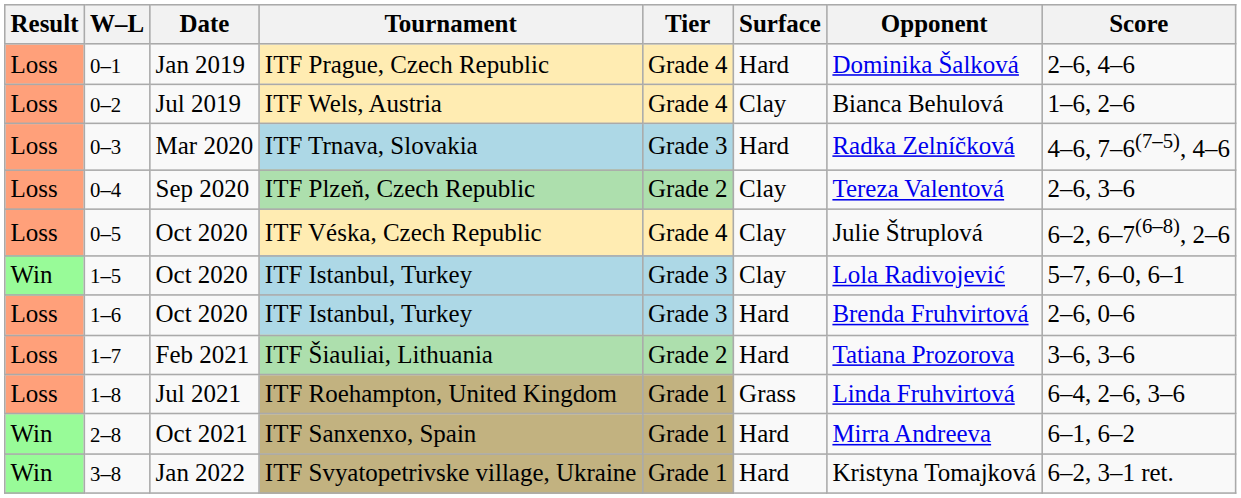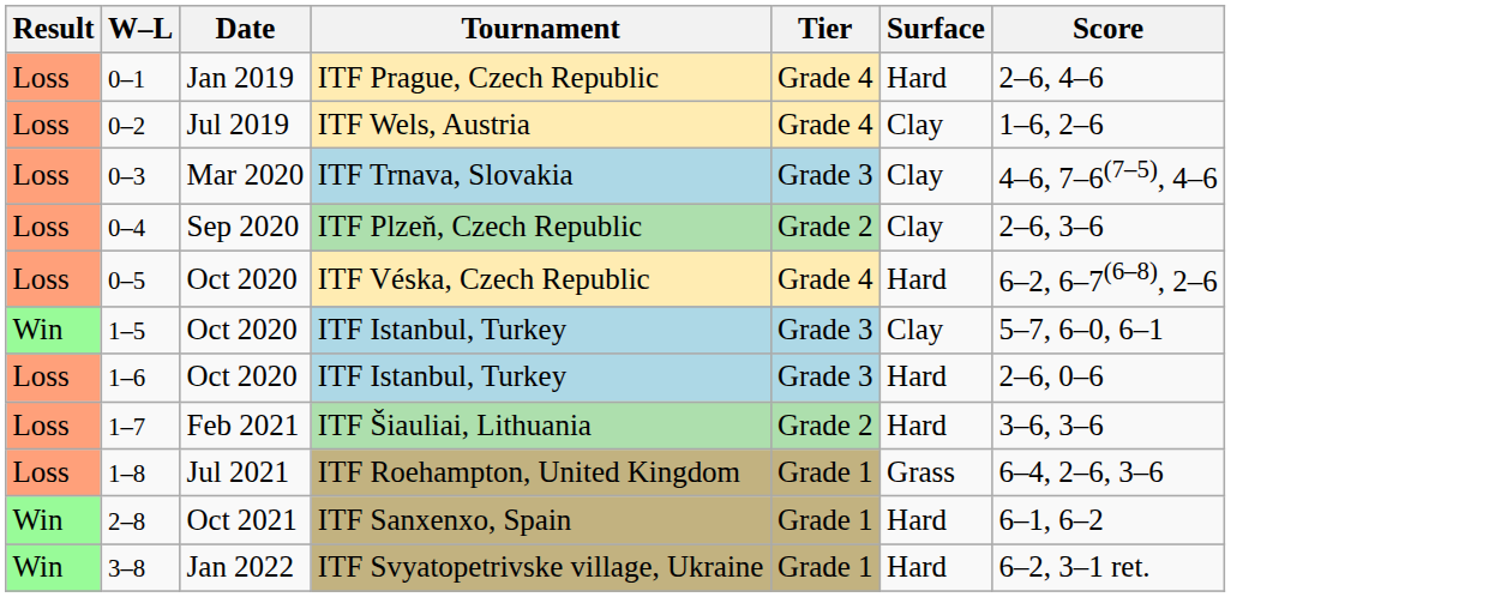- column: Opponent | Dominika Šalková | Bianca Behulová | Radka Zelníčková | Tereza Valentová | Julie Štruplová | Lola Radivojević | Brenda Fruhvirtová | Tatiana Prozorova | Linda Fruhvirtová | Mirra Andreeva | Kristyna Tomajková
ITF Trnava, Slovakia | Surface: Hard -> Clay
ITF Véska, Czech Republic | Surface: Clay -> Hard
